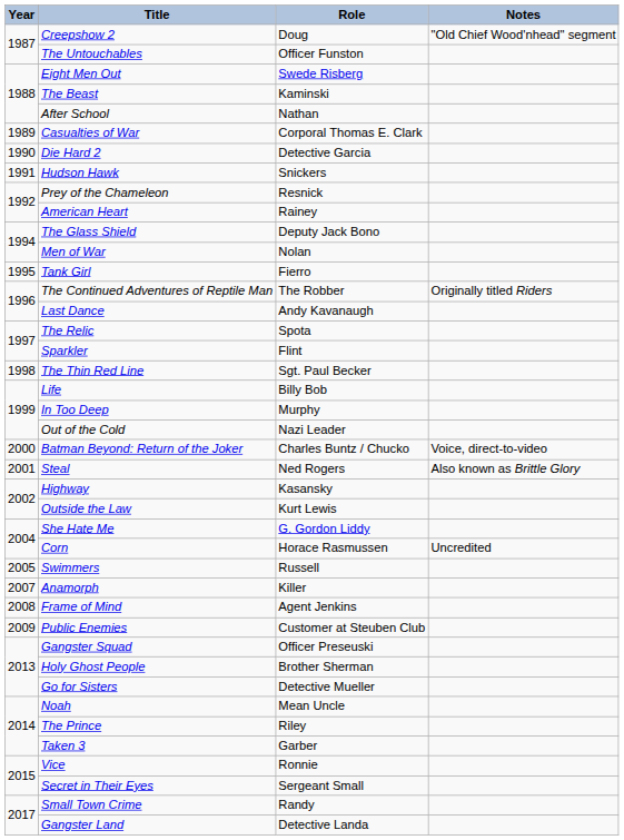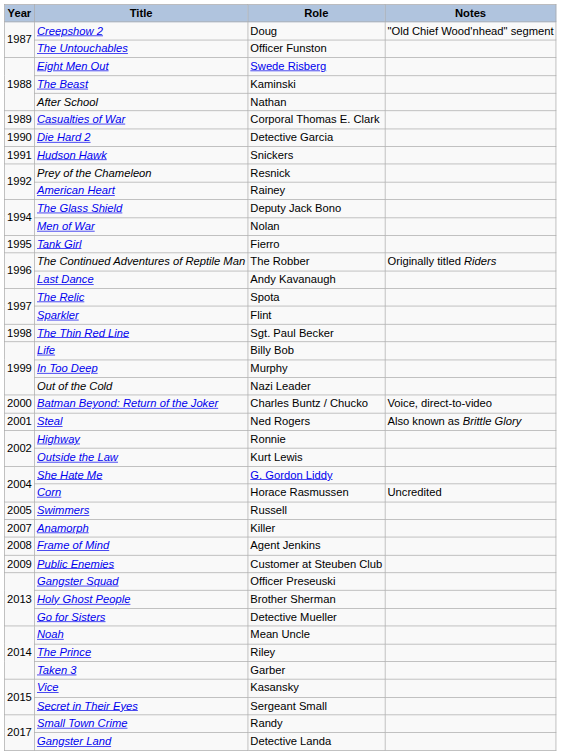Highway | Role: Kasansky -> Ronnie
Vice | Role: Ronnie -> Kasansky
